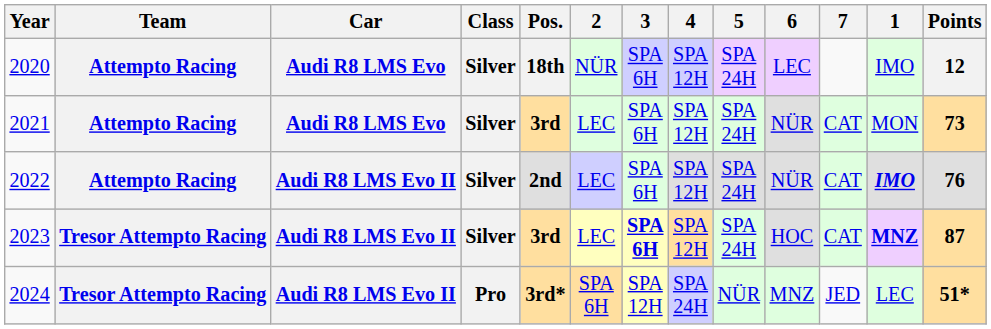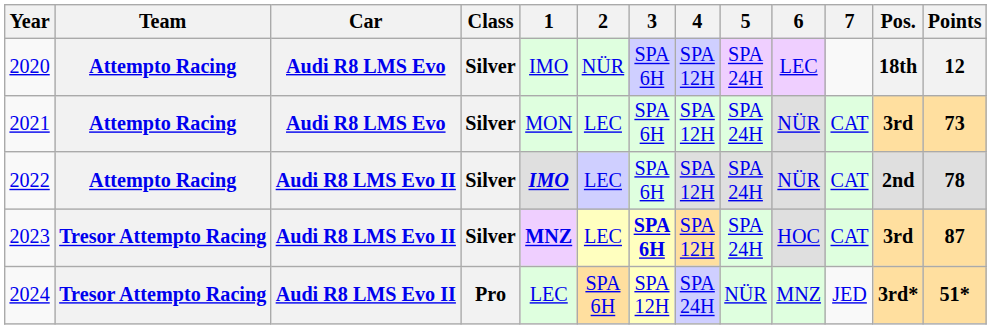columns swapped: 1 <-> Pos.
2022 | Points: 76 -> 78
